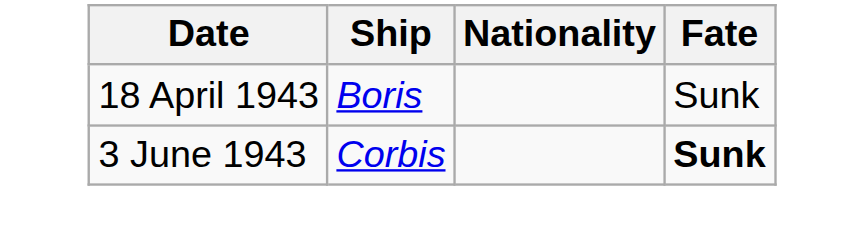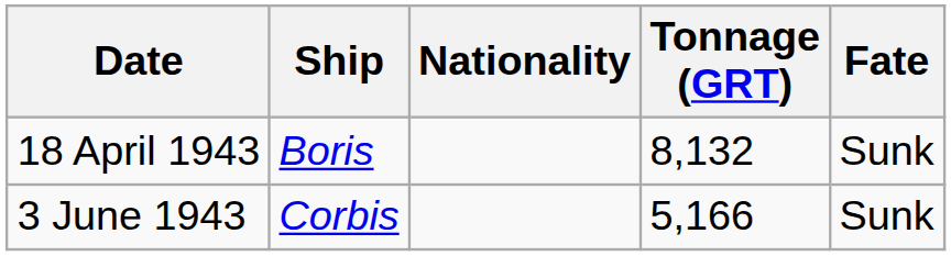+ column: Tonnage (GRT) | 8,132 | 5,166
3 June 1943 | Fate: bold -> normal
